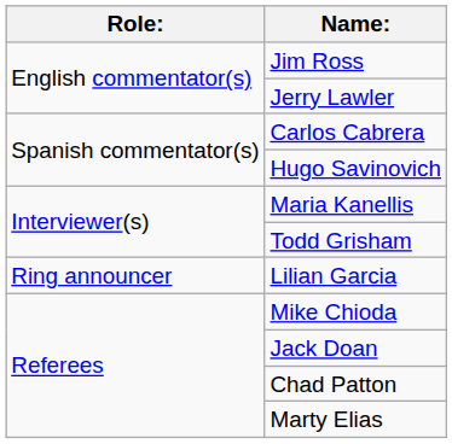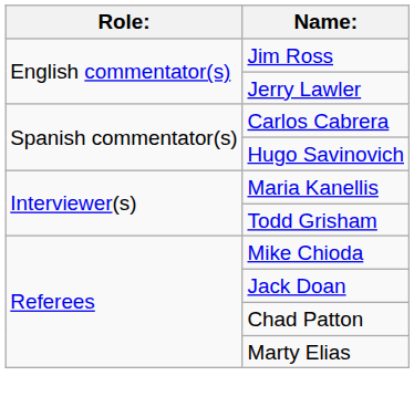- row: Ring announcer | Lilian Garcia
